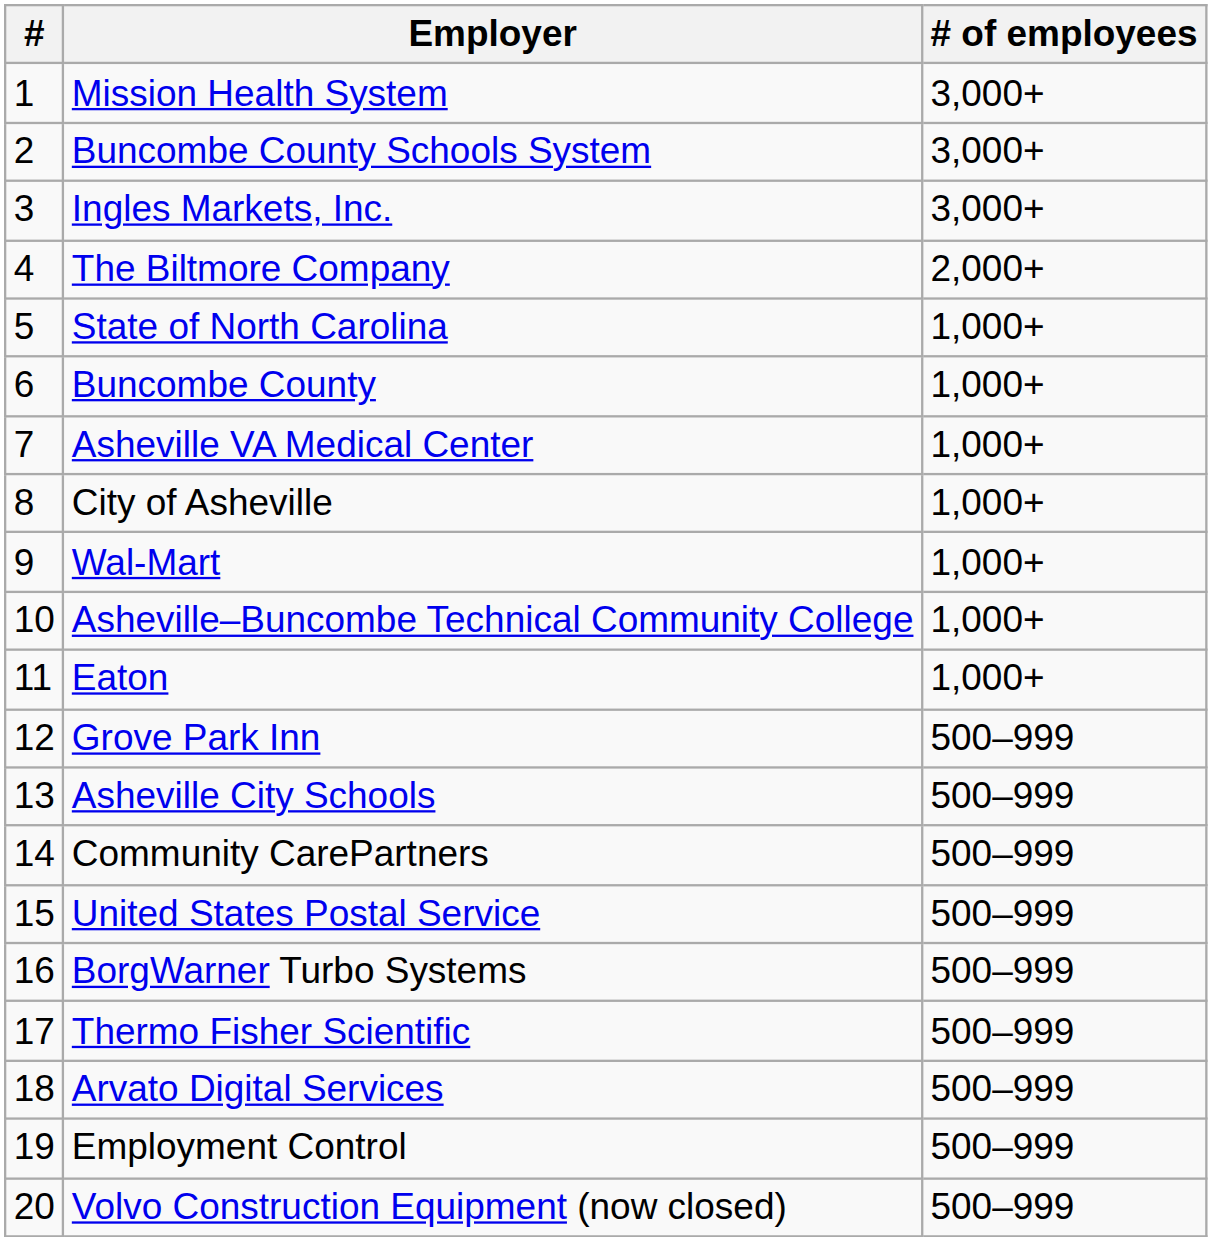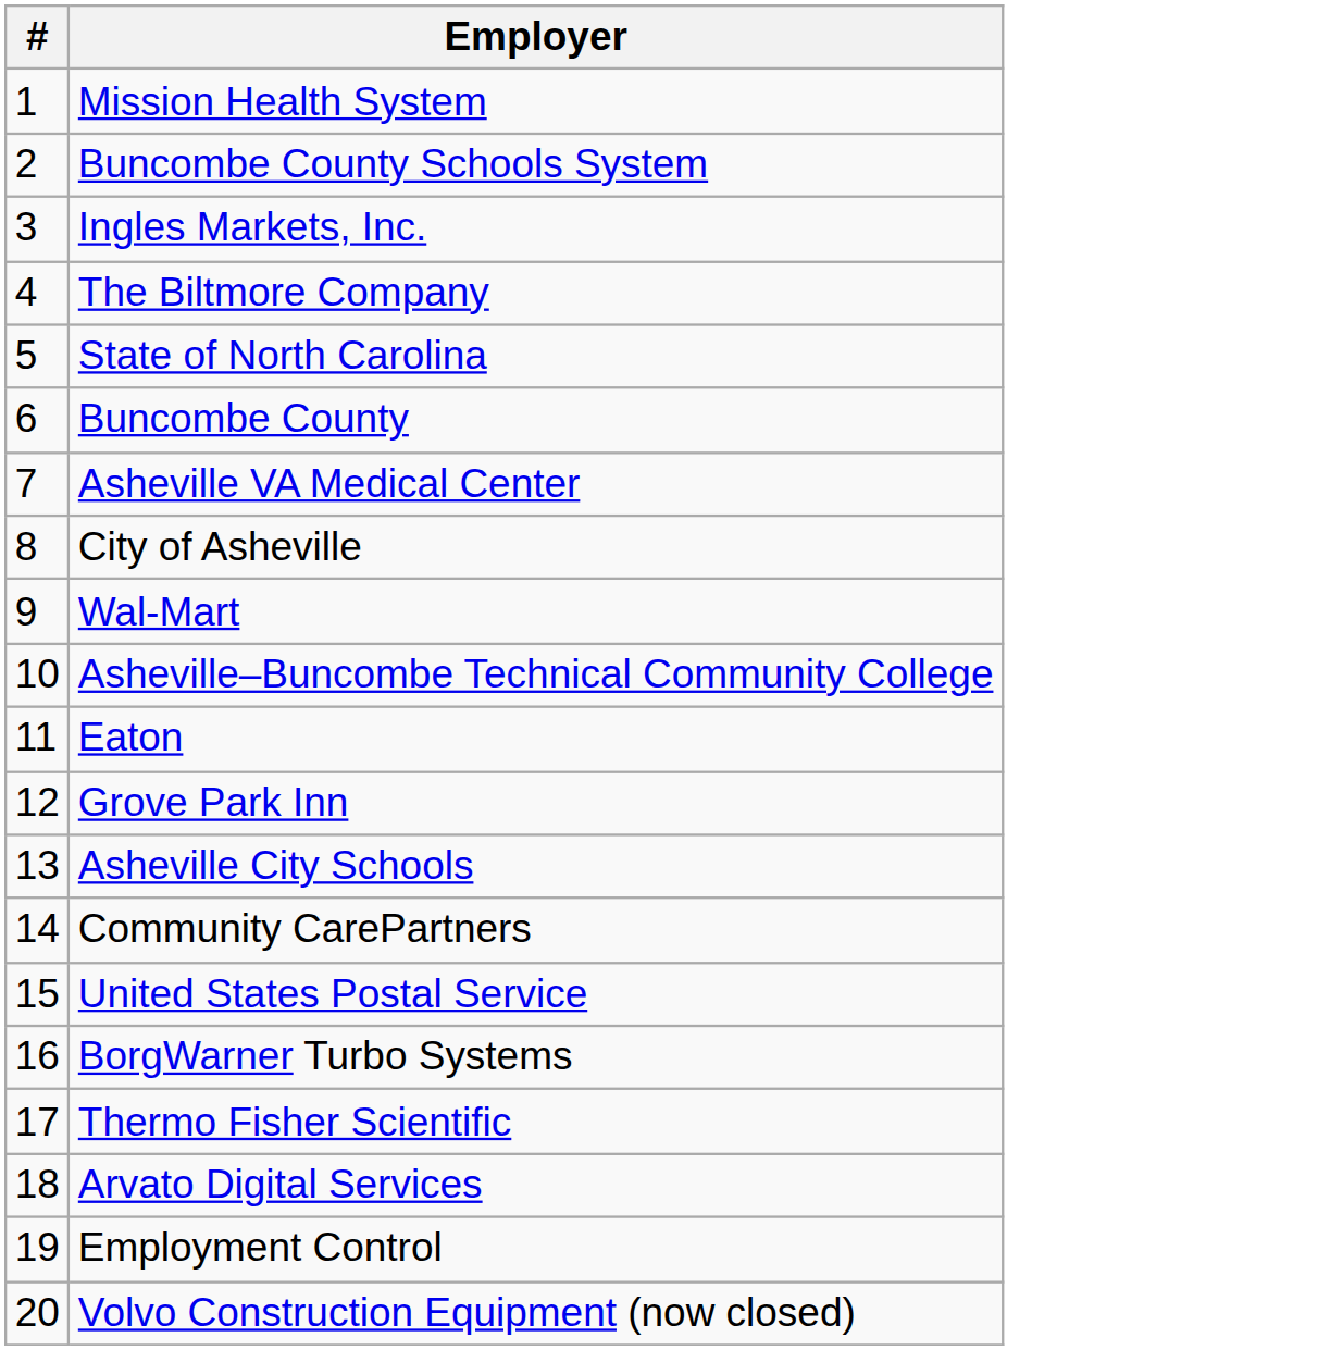- column: # of employees | 3,000+ | 3,000+ | 3,000+ | 2,000+ | 1,000+ | 1,000+ | 1,000+ | 1,000+ | 1,000+ | 1,000+ | 1,000+ | 500–999 | 500–999 | 500–999 | 500–999 | 500–999 | 500–999 | 500–999 | 500–999 | 500–999
